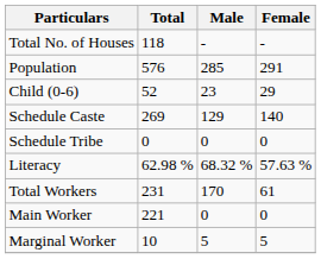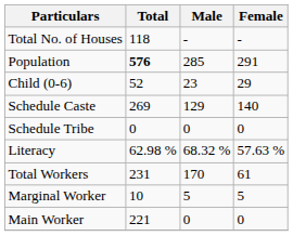Population | Total: normal -> bold
rows swapped: Main Worker <-> Marginal Worker
